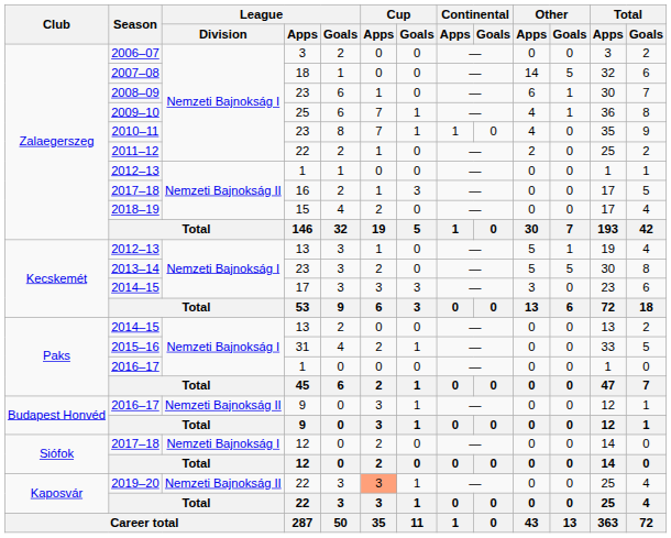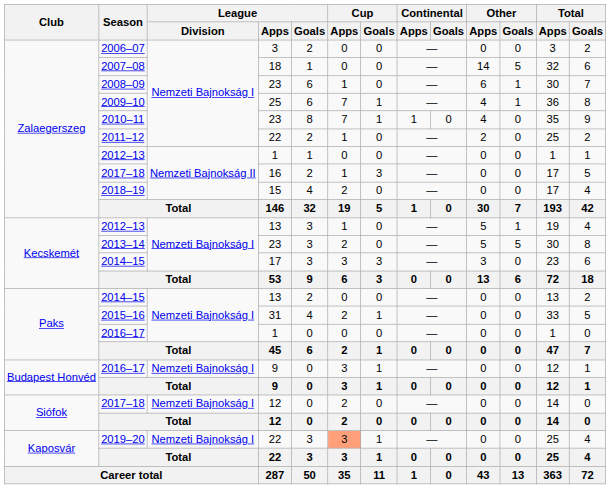2016–17 / 9 | League / Division: Nemzeti Bajnokság II -> Nemzeti Bajnokság I
2019–20 | League / Division: Nemzeti Bajnokság II -> Nemzeti Bajnokság I
